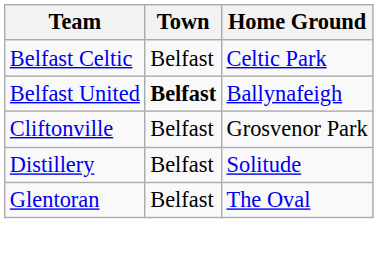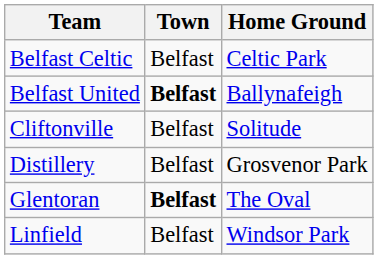Cliftonville | Home Ground: Grosvenor Park -> Solitude
Distillery | Home Ground: Solitude -> Grosvenor Park
Glentoran | Town: normal -> bold
+ row: Linfield | Belfast | Windsor Park
